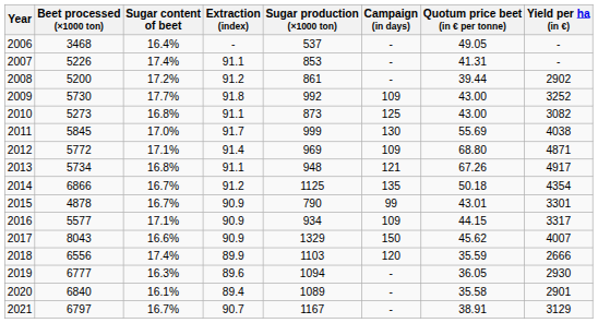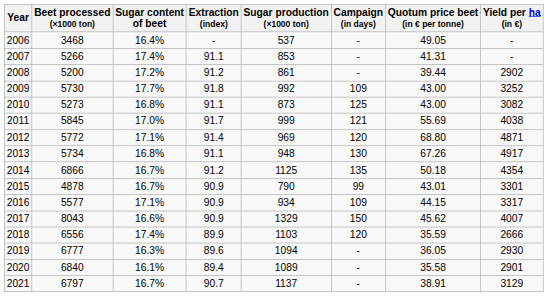2007 | Beet processed (×1000 ton): 5226 -> 5266
2011 | Campaign (in days): 130 -> 121
2012 | Campaign (in days): 109 -> 120
2013 | Campaign (in days): 121 -> 130
2021 | Sugar production (×1000 ton): 1167 -> 1137
